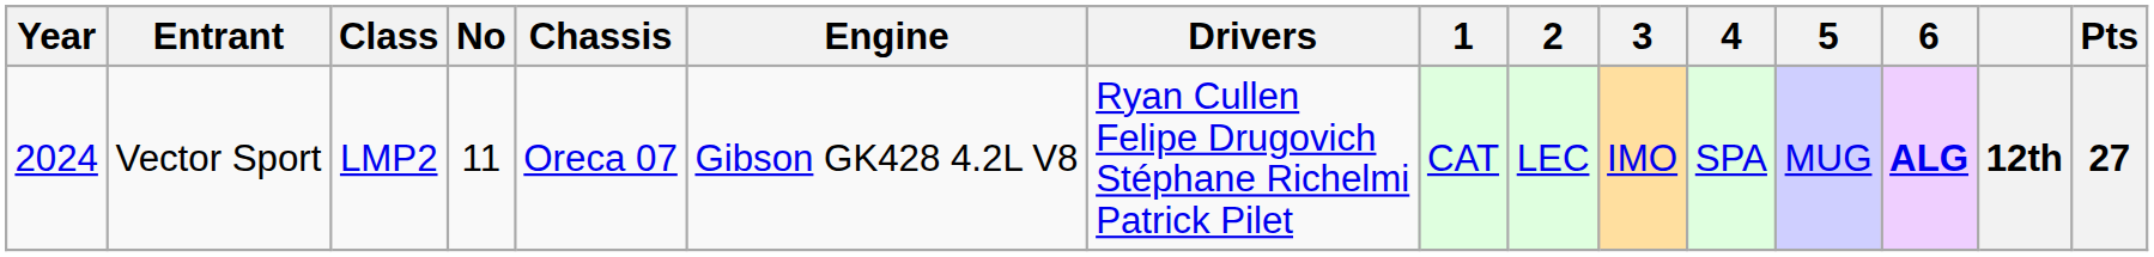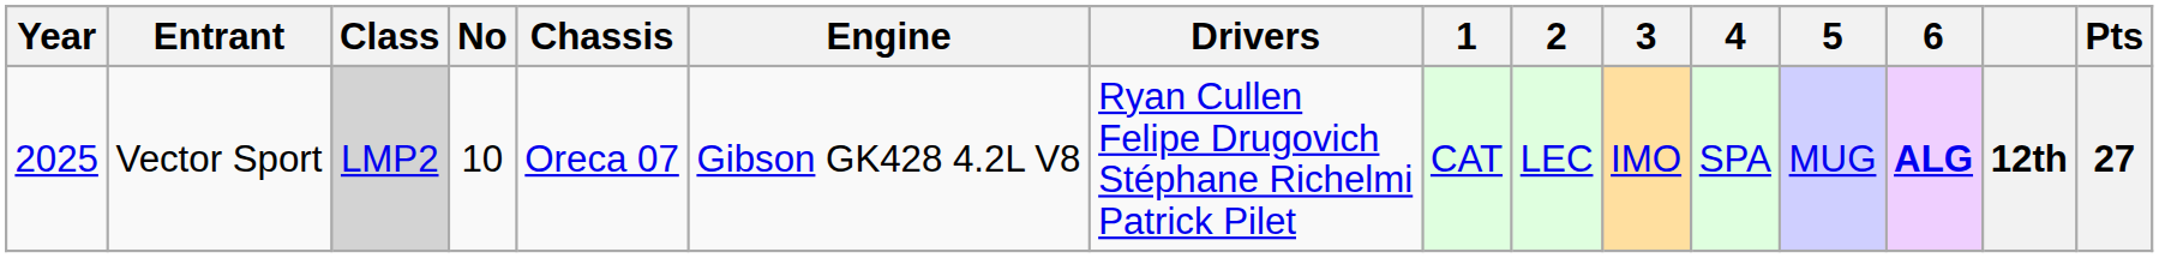Vector Sport | Year: 2024 -> 2025
Vector Sport | Class: no background -> lightgrey background
Vector Sport | No: 11 -> 10
